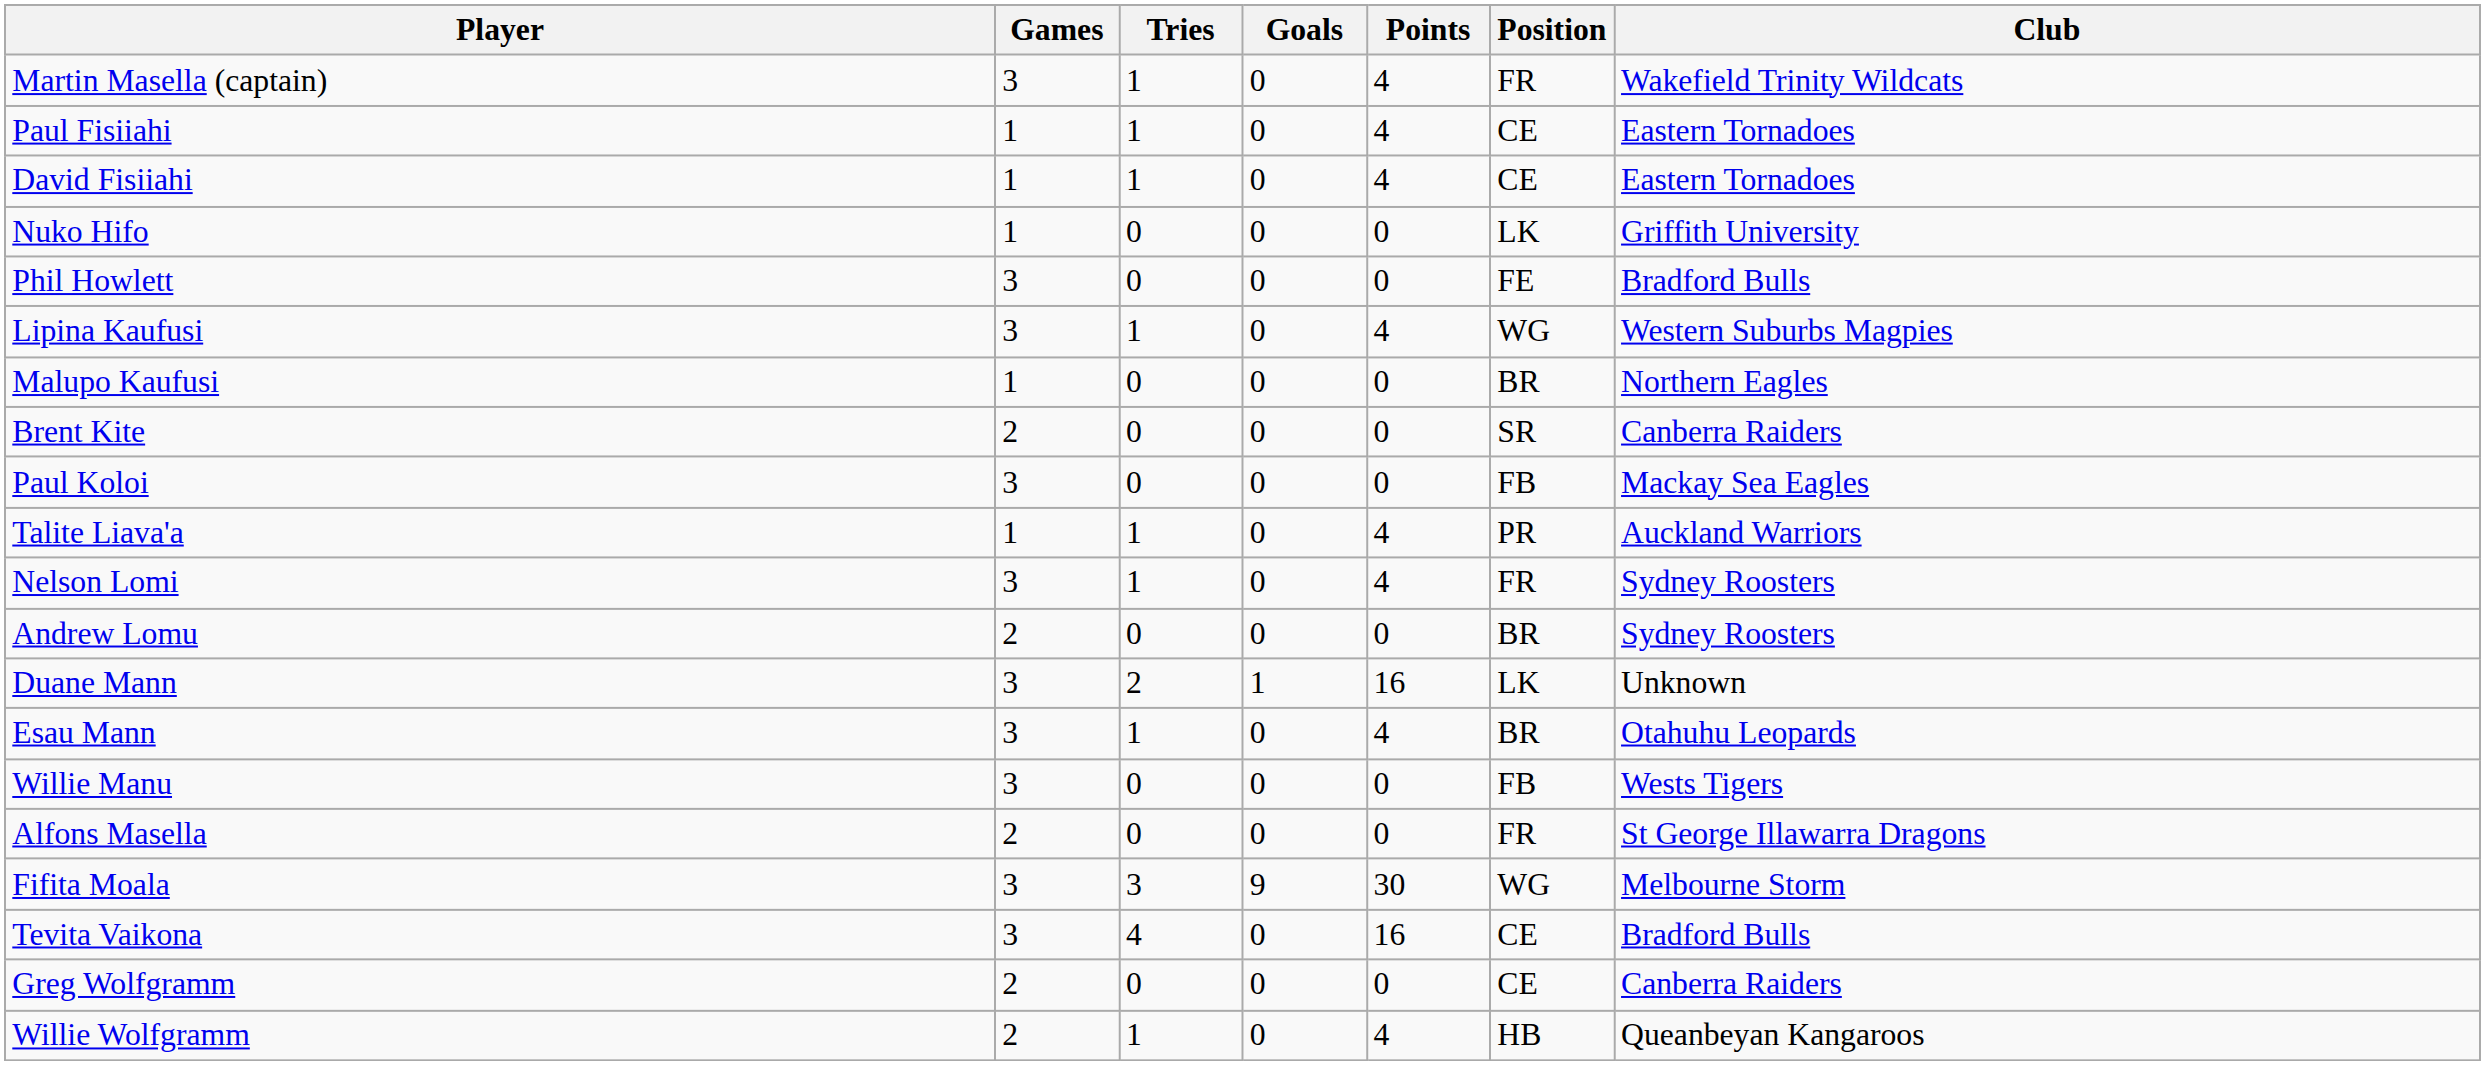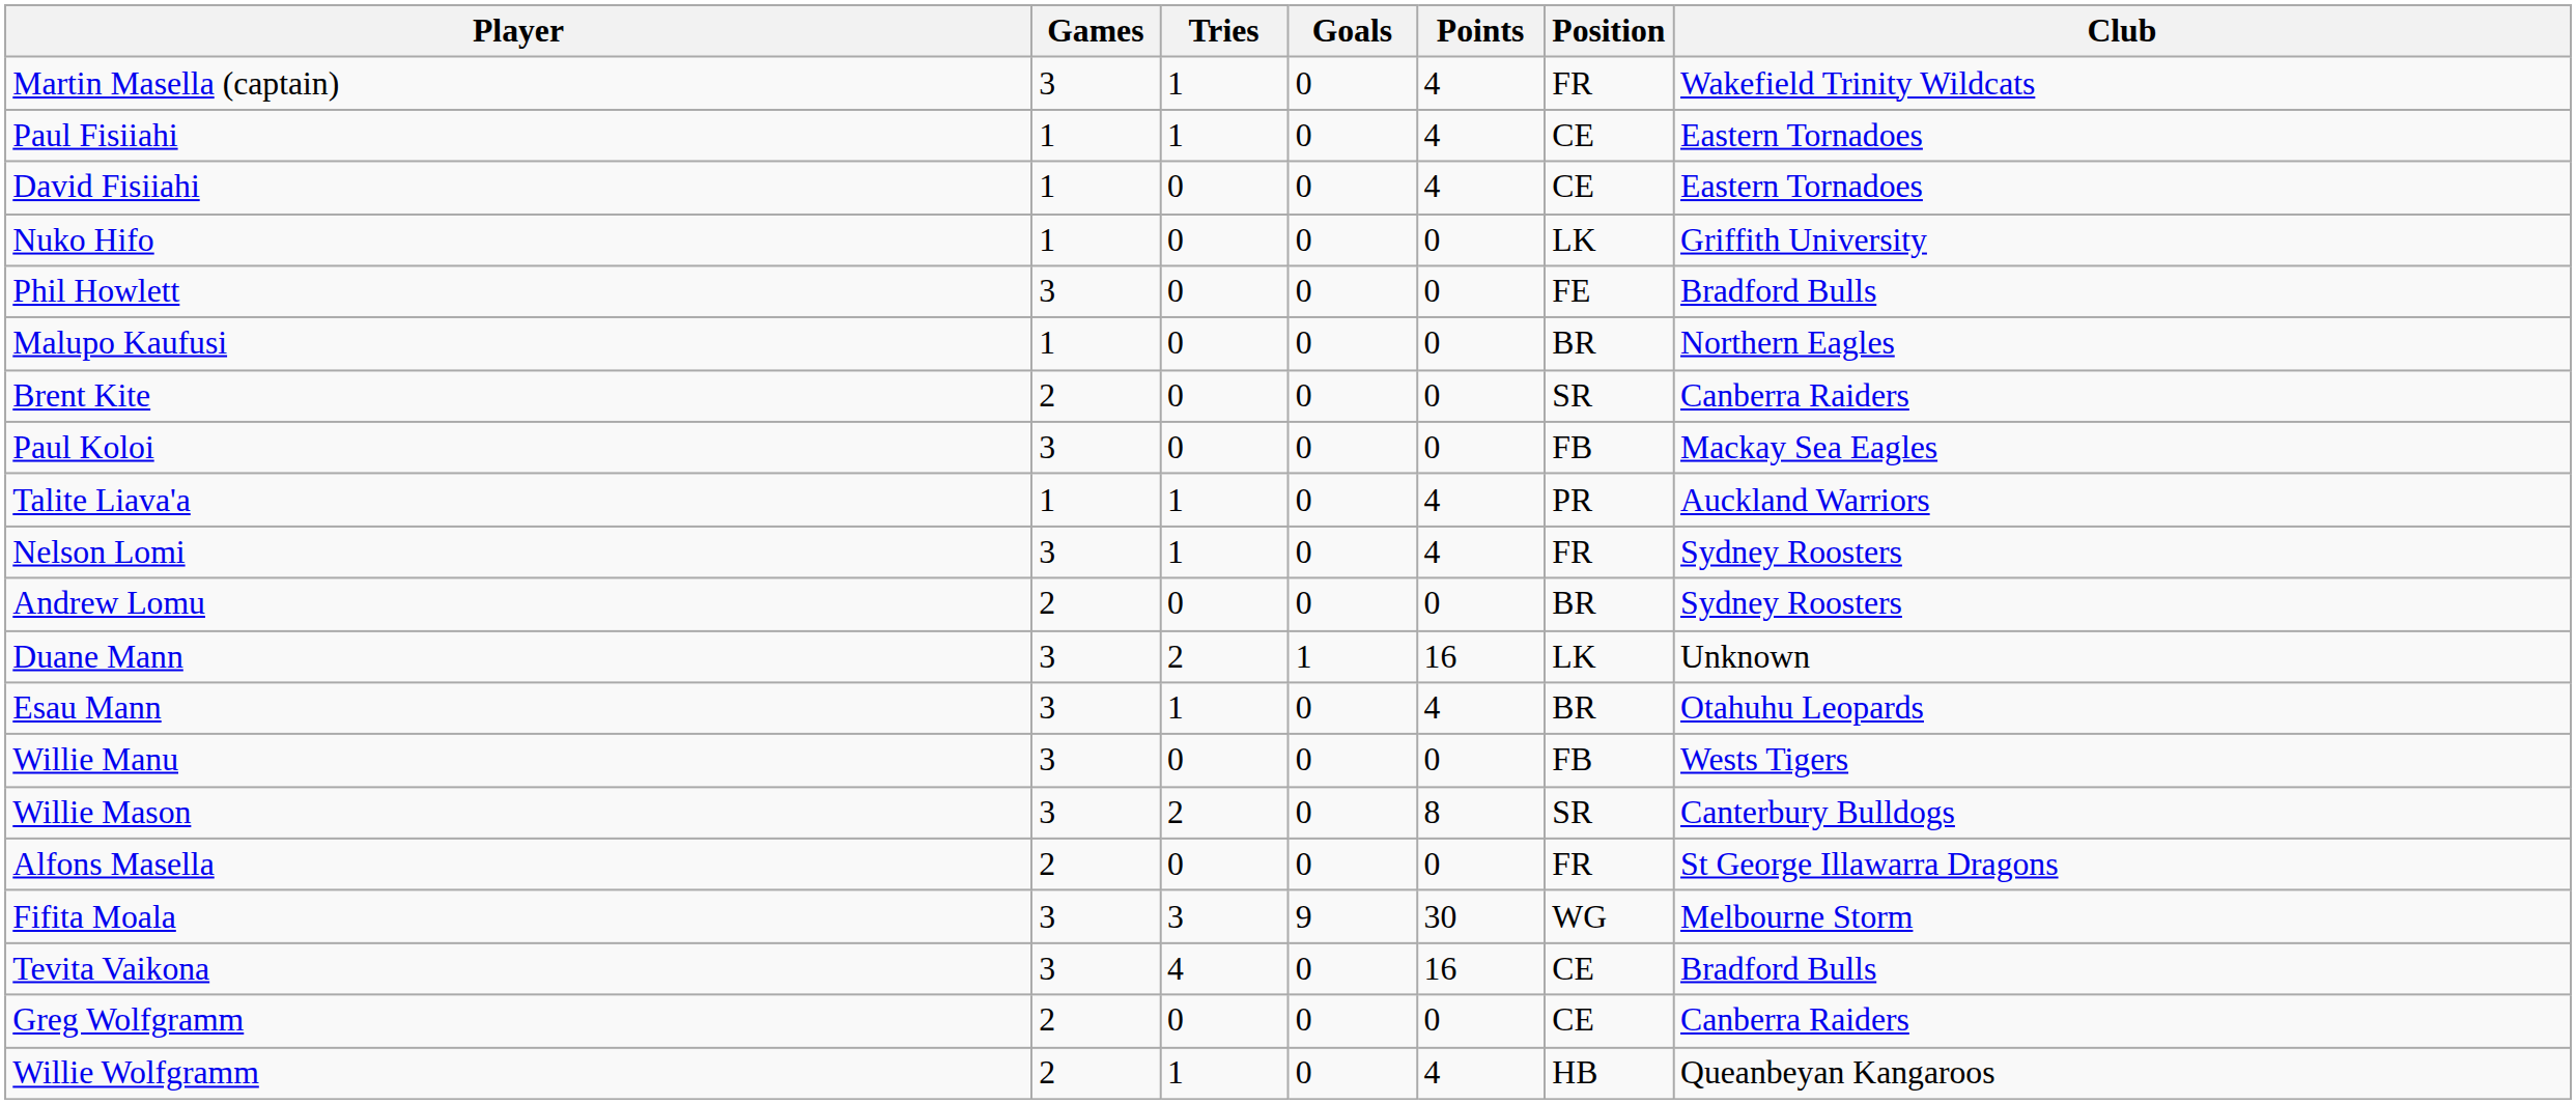David Fisiiahi | Tries: 1 -> 0
- row: Lipina Kaufusi | 3 | 1 | 0 | 4 | WG | Western Suburbs Magpies
+ row: Willie Mason | 3 | 2 | 0 | 8 | SR | Canterbury Bulldogs
